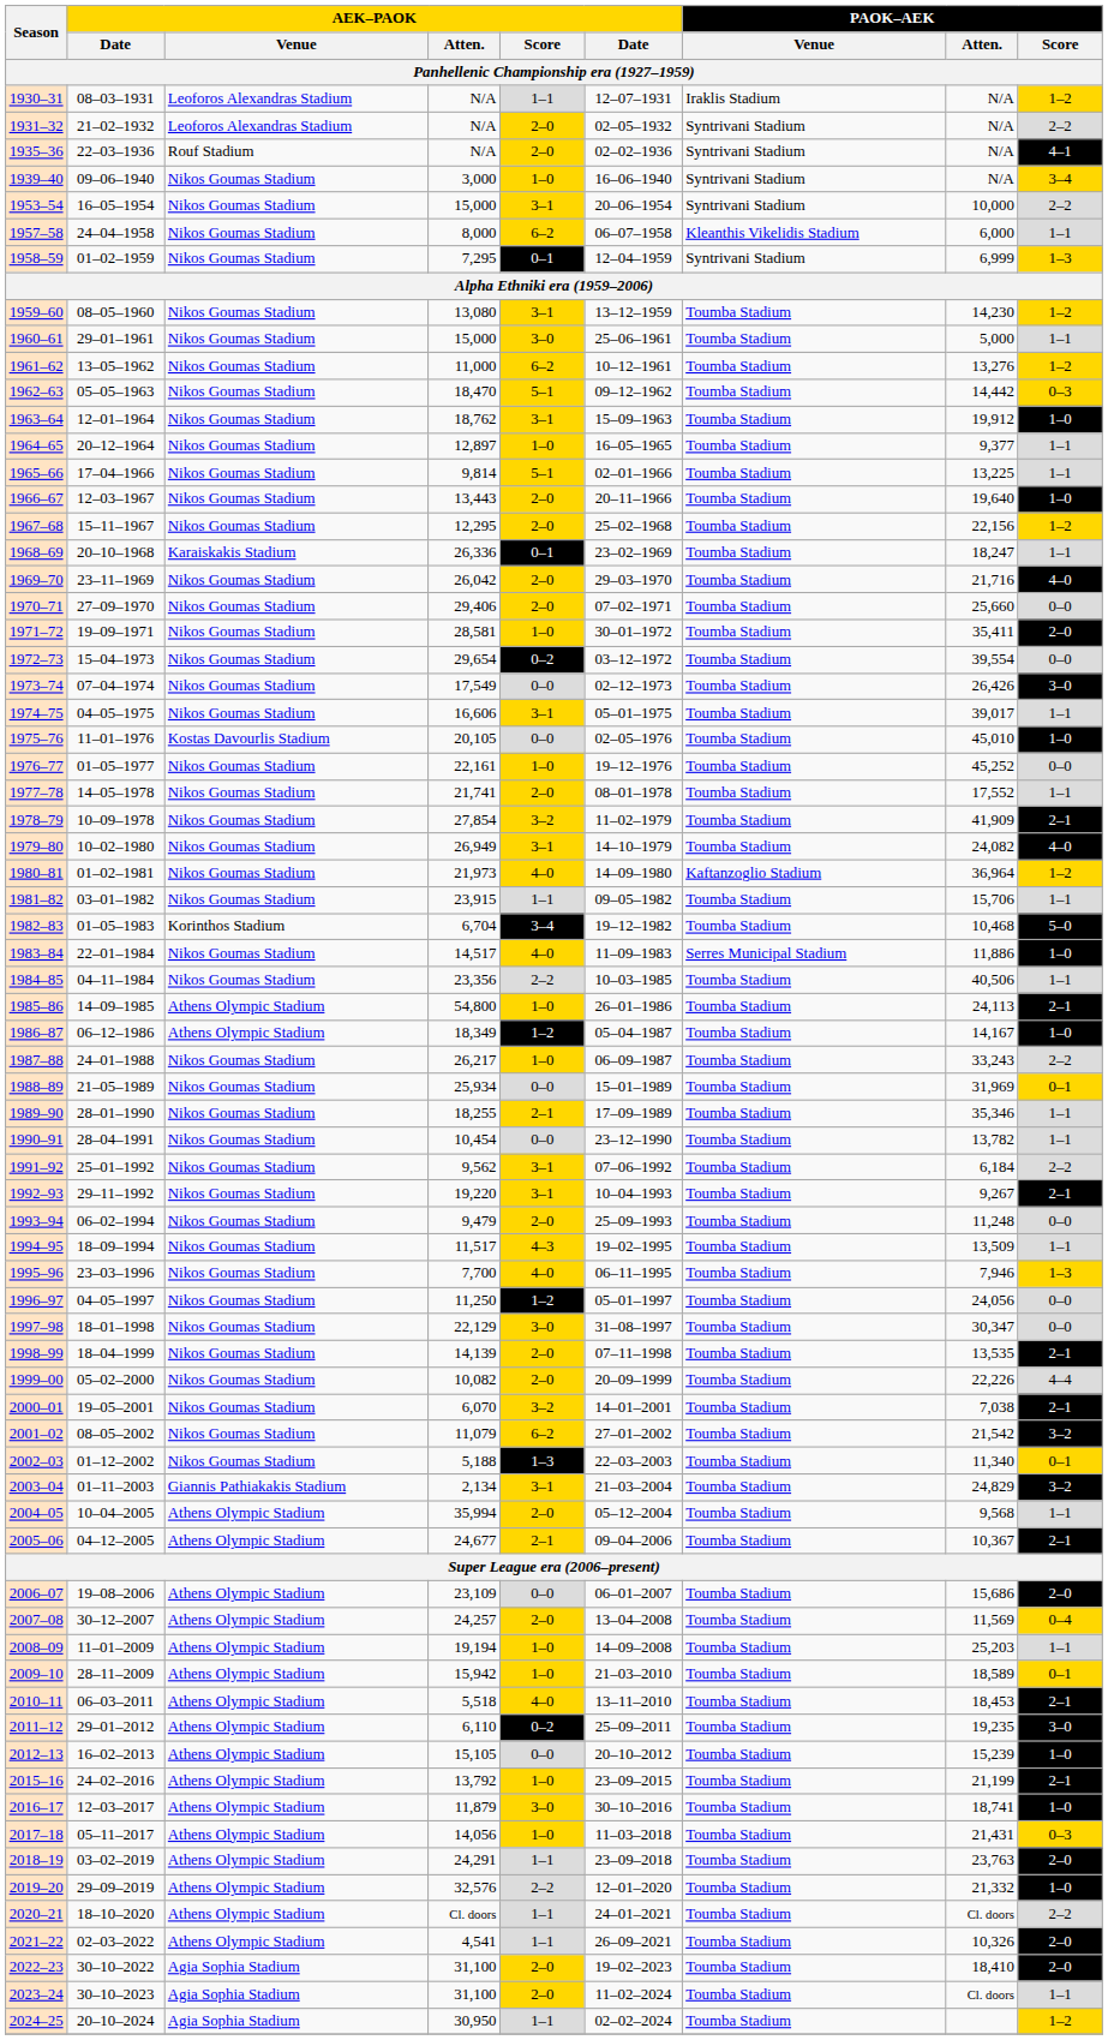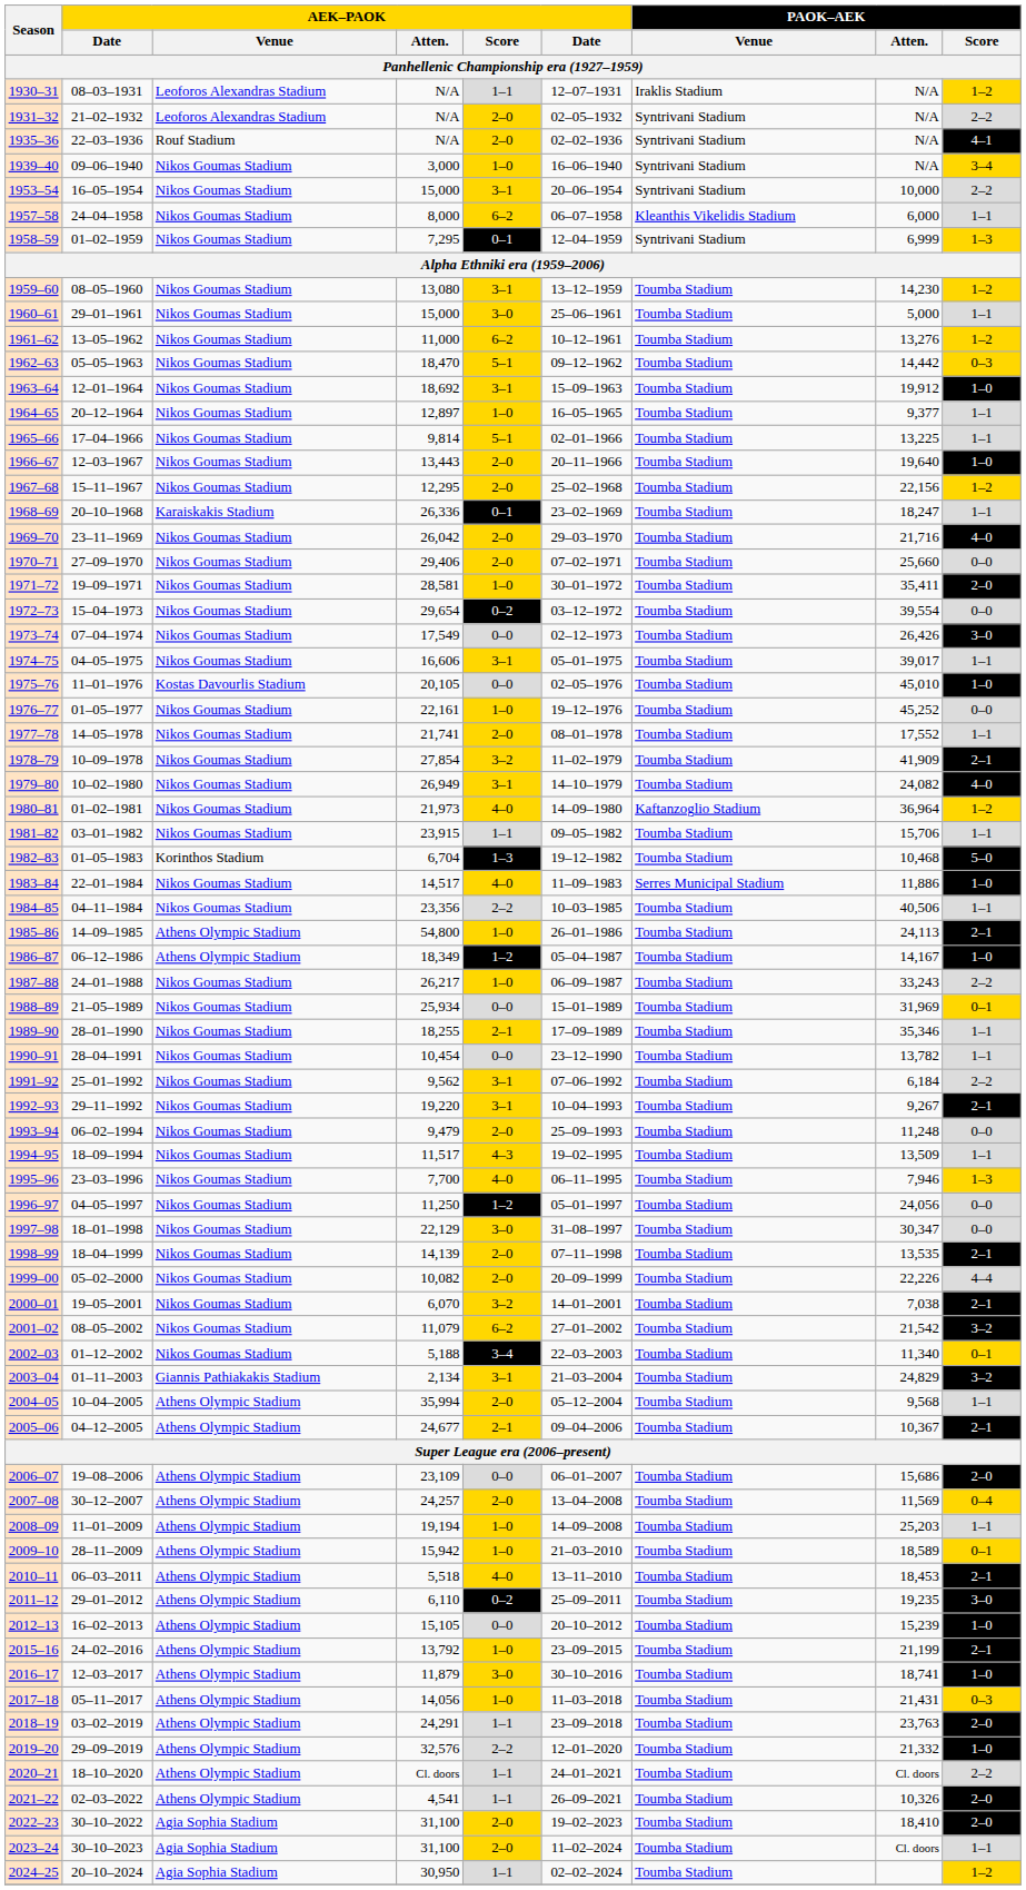1963–64 | AEK–PAOK / Atten. / Panhellenic Championship era (1927–1959): 18,762 -> 18,692
1982–83 | AEK–PAOK / Score / Panhellenic Championship era (1927–1959): 3–4 -> 1–3
2002–03 | AEK–PAOK / Score / Panhellenic Championship era (1927–1959): 1–3 -> 3–4
